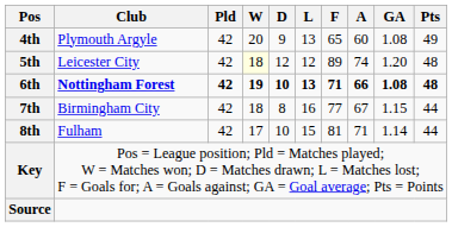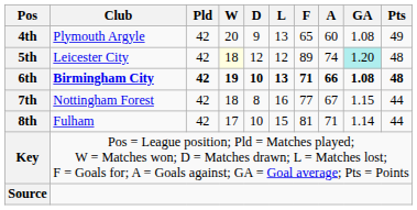5th | GA: no background -> paleturquoise background
6th | Club: Nottingham Forest -> Birmingham City
7th | Club: Birmingham City -> Nottingham Forest
